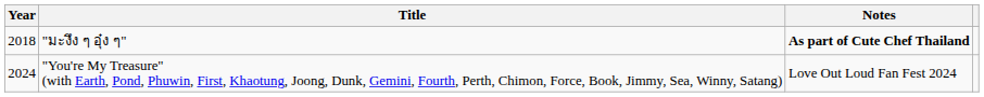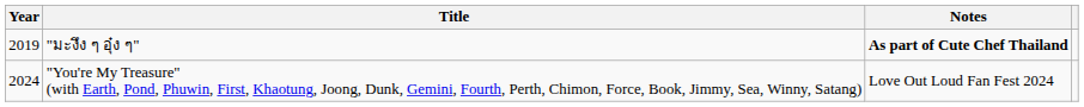"มะงึง ๆ อุ๋ง ๆ" | Year: 2018 -> 2019
